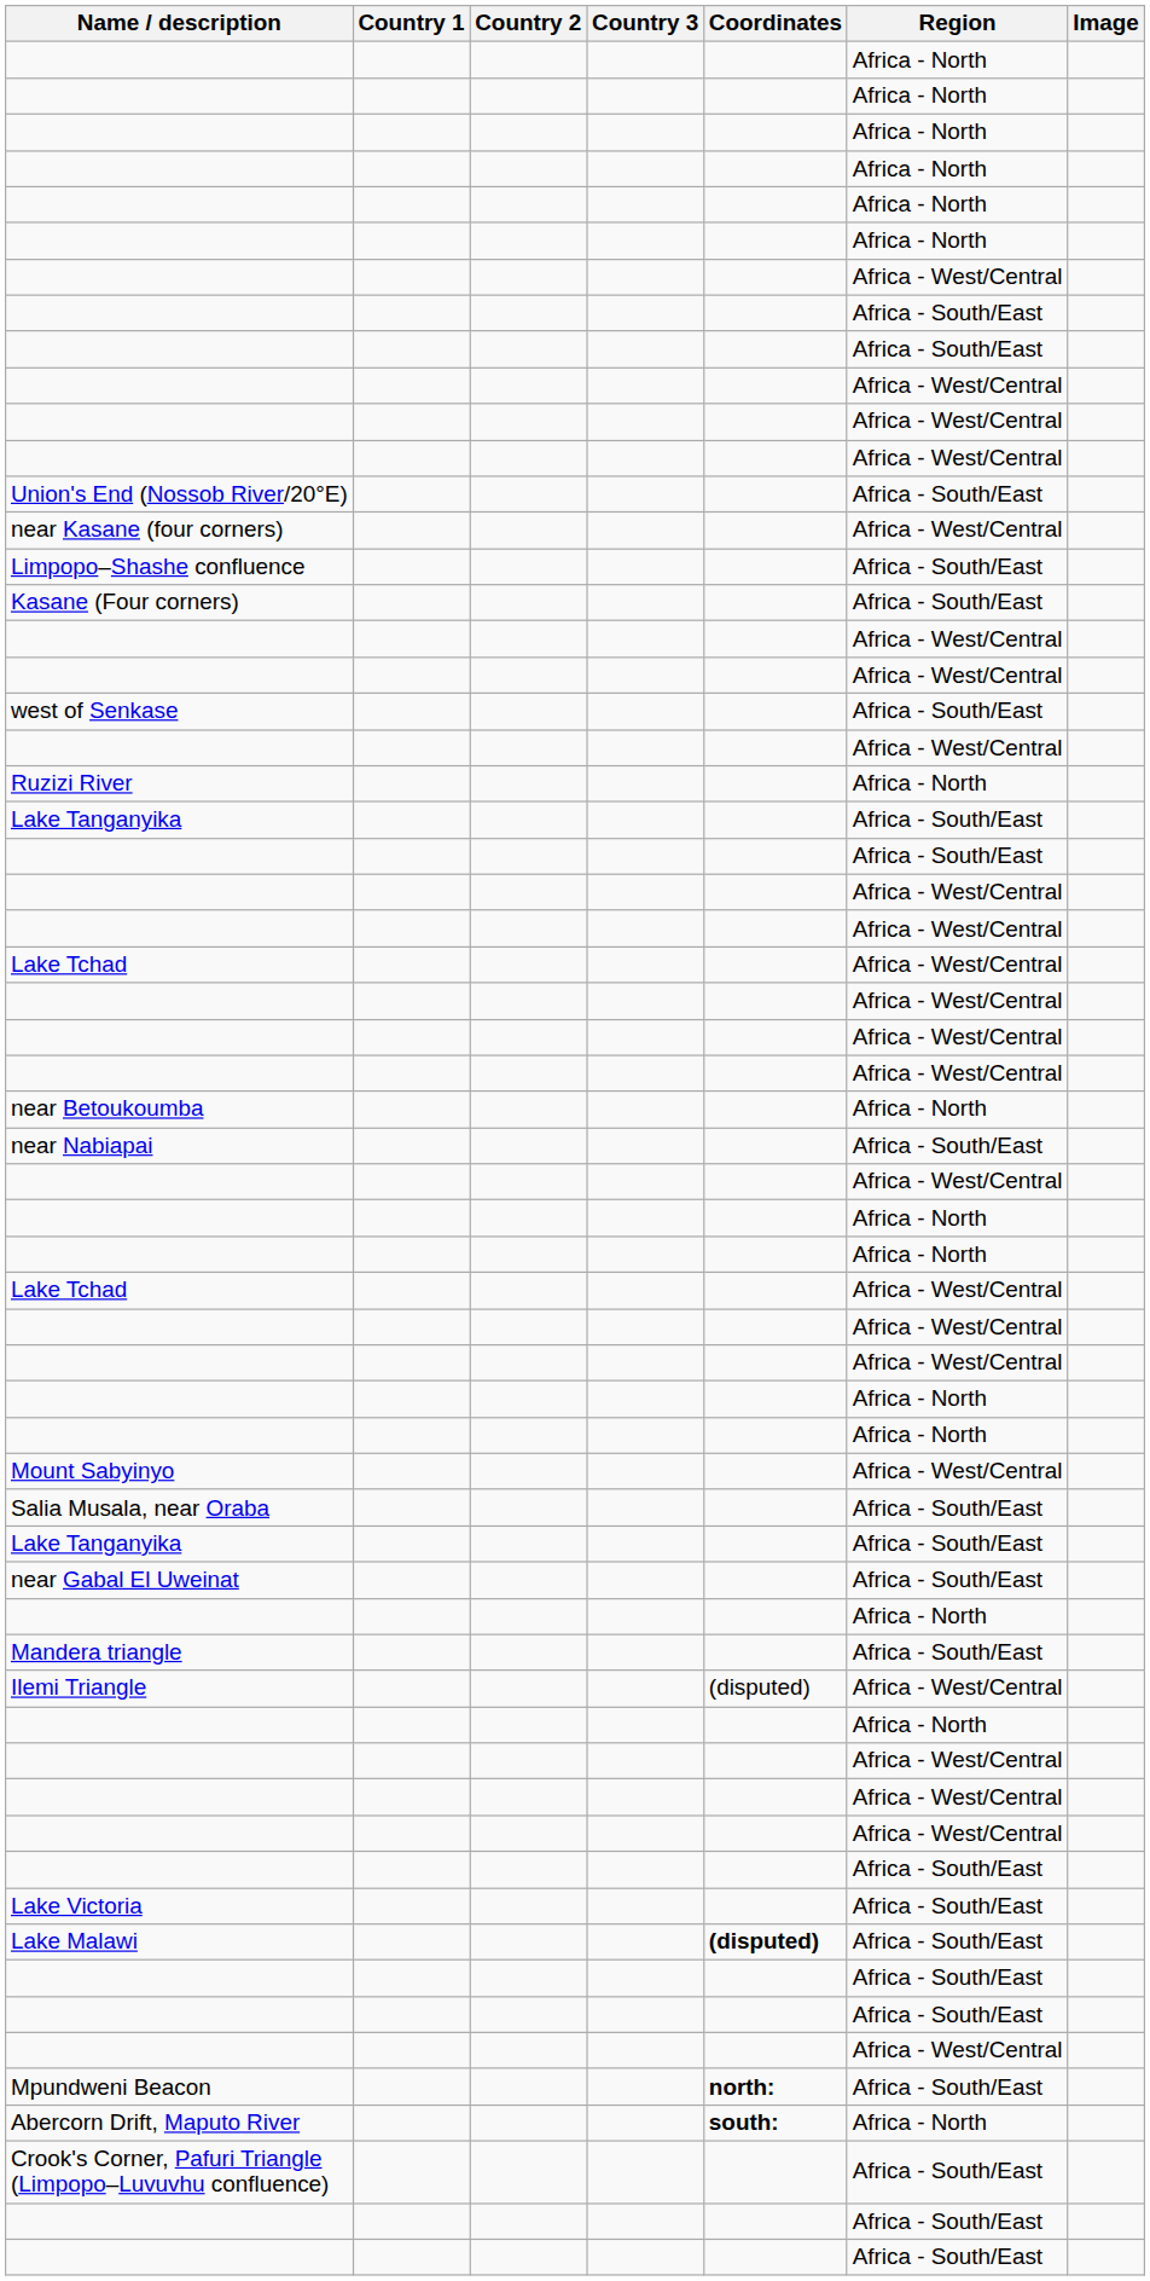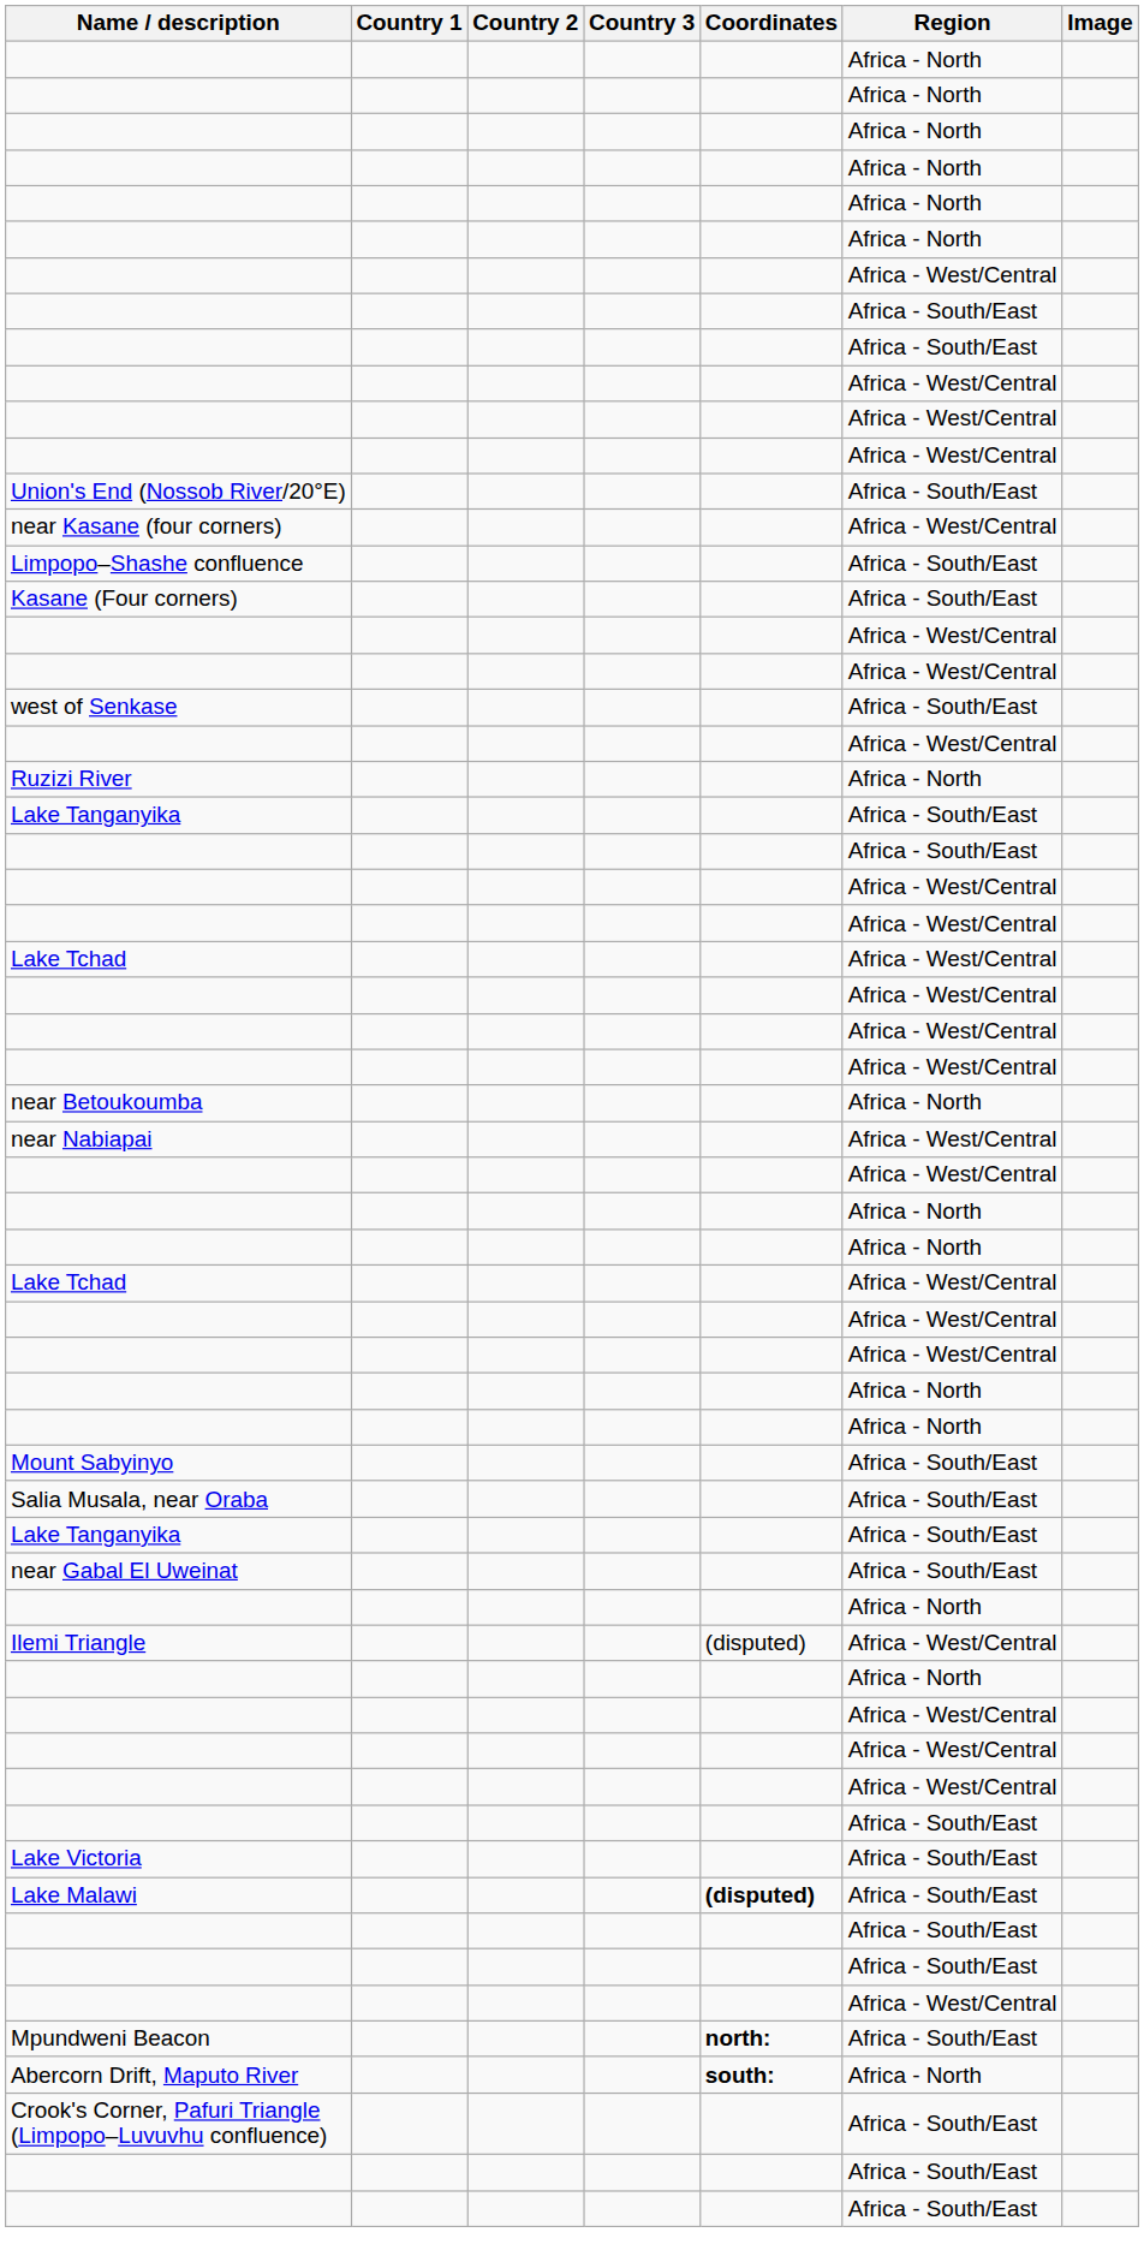near Nabiapai | Region: Africa - South/East -> Africa - West/Central
Mount Sabyinyo | Region: Africa - West/Central -> Africa - South/East
- row: Mandera triangle | Africa - South/East
